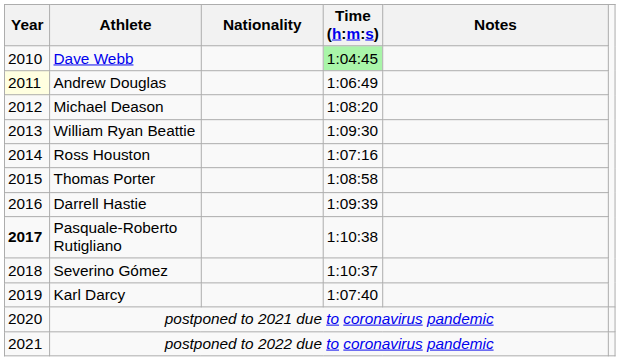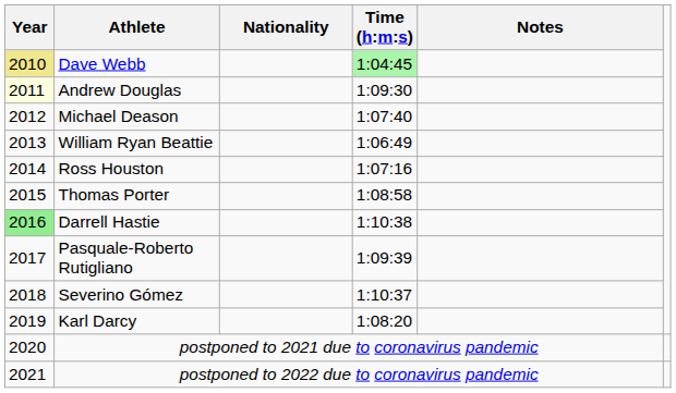Dave Webb | Year: no background -> khaki background
Andrew Douglas | Time (h:m:s): 1:06:49 -> 1:09:30
Michael Deason | Time (h:m:s): 1:08:20 -> 1:07:40
William Ryan Beattie | Time (h:m:s): 1:09:30 -> 1:06:49
Darrell Hastie | Year: no background -> lightgreen background
Darrell Hastie | Time (h:m:s): 1:09:39 -> 1:10:38
Pasquale-Roberto Rutigliano | Year: bold -> normal
Pasquale-Roberto Rutigliano | Time (h:m:s): 1:10:38 -> 1:09:39
Karl Darcy | Time (h:m:s): 1:07:40 -> 1:08:20
